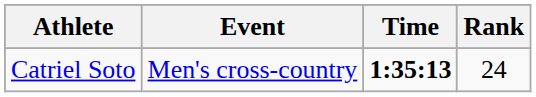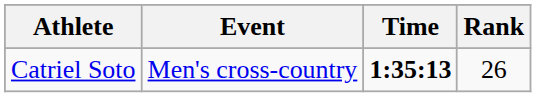Catriel Soto | Rank: 24 -> 26
